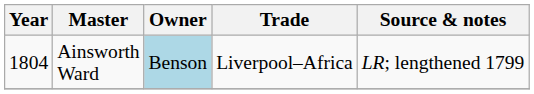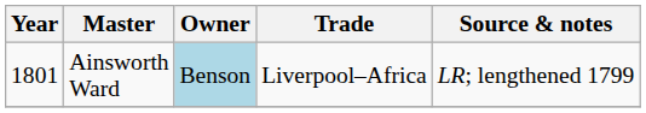Ainsworth Ward | Year: 1804 -> 1801
